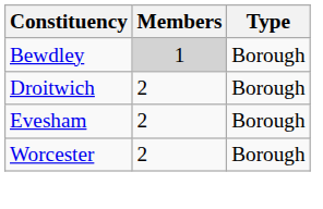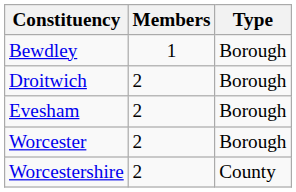Bewdley | Members: lightgrey background -> no background
+ row: Worcestershire | 2 | County
